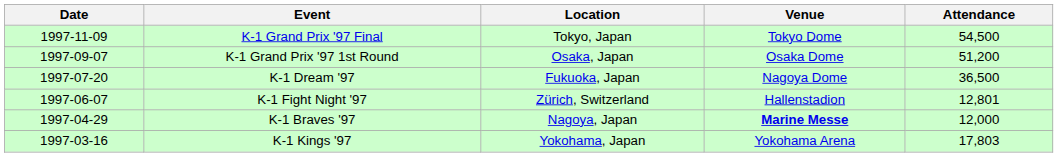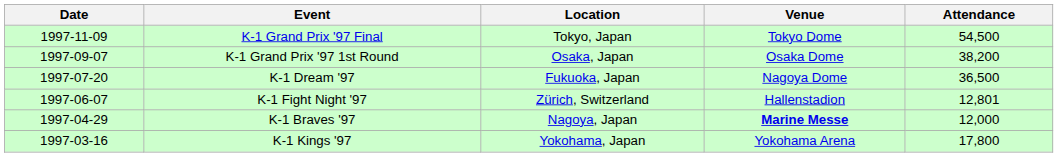K-1 Grand Prix '97 1st Round | Attendance: 51,200 -> 38,200
K-1 Kings '97 | Attendance: 17,803 -> 17,800
